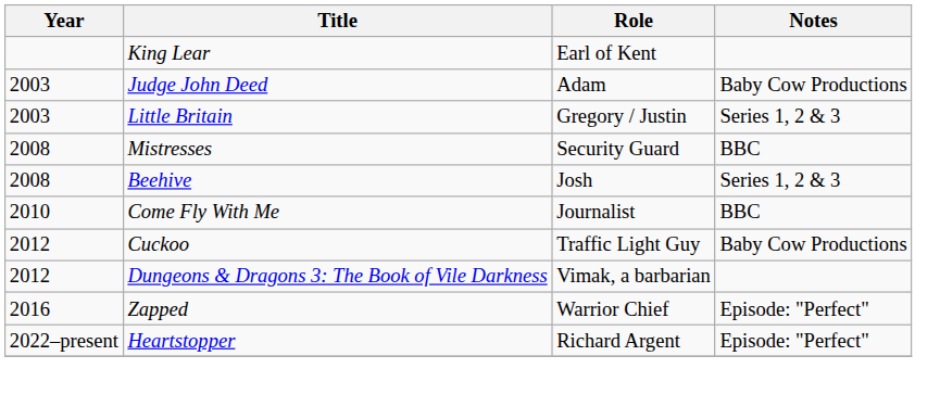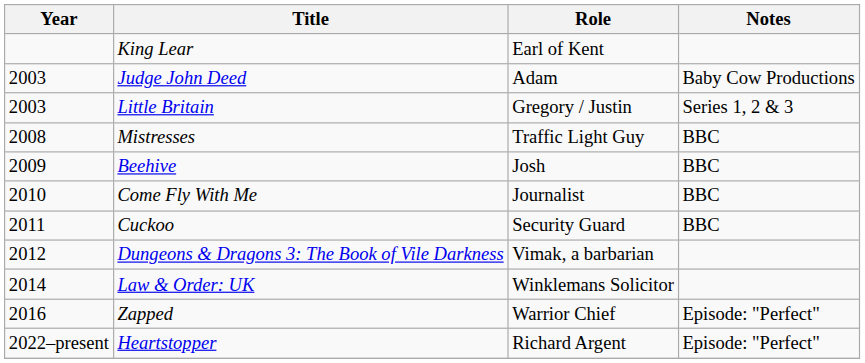Mistresses | Role: Security Guard -> Traffic Light Guy
Beehive | Year: 2008 -> 2009
Beehive | Notes: Series 1, 2 & 3 -> BBC
Cuckoo | Year: 2012 -> 2011
Cuckoo | Role: Traffic Light Guy -> Security Guard
Cuckoo | Notes: Baby Cow Productions -> BBC
+ row: 2014 | Law & Order: UK | Winklemans Solicitor
